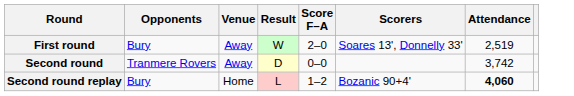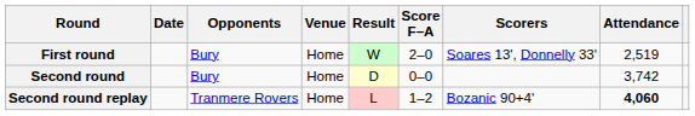+ column: Date
First round | Venue: Away -> Home
Second round | Opponents: Tranmere Rovers -> Bury
Second round | Venue: Away -> Home
Second round replay | Opponents: Bury -> Tranmere Rovers
